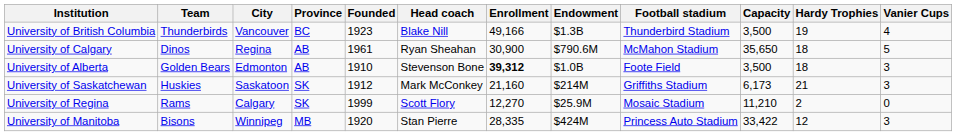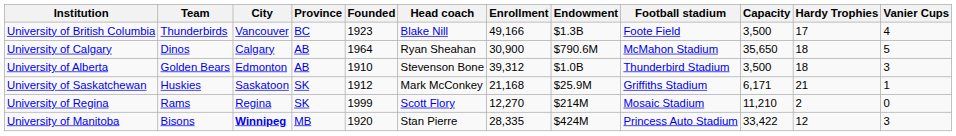University of British Columbia | Football stadium: Thunderbird Stadium -> Foote Field
University of British Columbia | Hardy Trophies: 19 -> 17
University of Calgary | City: Regina -> Calgary
University of Calgary | Founded: 1961 -> 1964
University of Alberta | Enrollment: bold -> normal
University of Alberta | Football stadium: Foote Field -> Thunderbird Stadium
University of Saskatchewan | Enrollment: 21,160 -> 21,168
University of Saskatchewan | Endowment: $214M -> $25.9M
University of Saskatchewan | Capacity: 6,173 -> 6,171
University of Saskatchewan | Vanier Cups: 3 -> 1
University of Regina | City: Calgary -> Regina
University of Regina | Endowment: $25.9M -> $214M
University of Manitoba | City: normal -> bold
